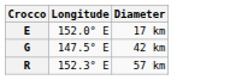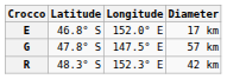+ column: Latitude | 46.8° S | 47.8° S | 48.3° S
G | Diameter: 42 km -> 57 km
R | Diameter: 57 km -> 42 km
